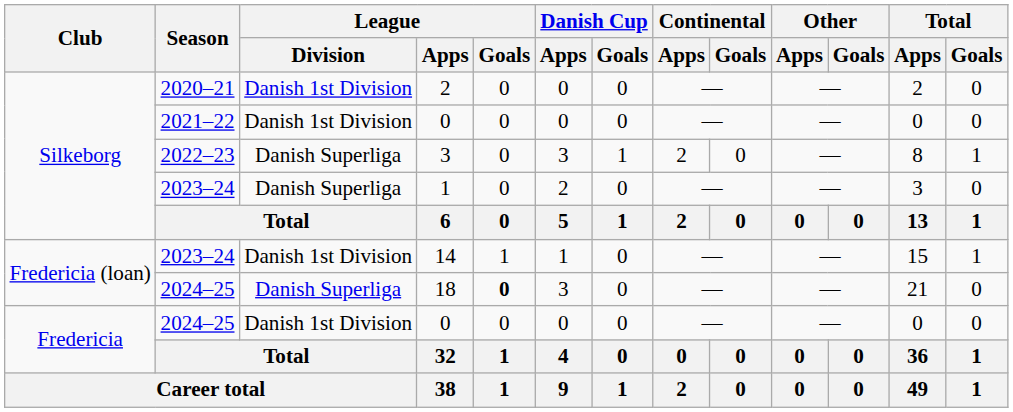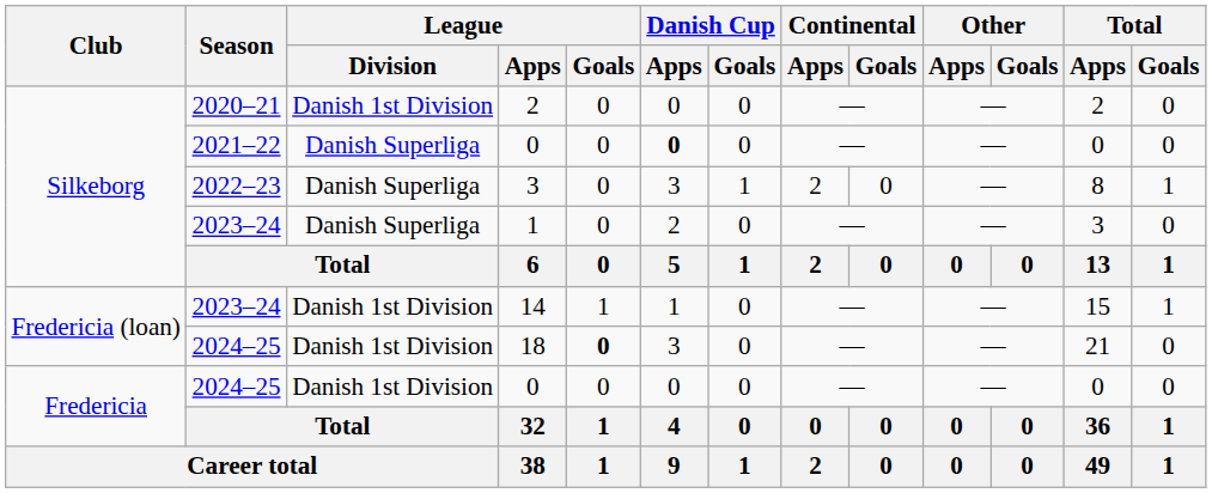2021–22 / 0 | League / Division: Danish 1st Division -> Danish Superliga
2021–22 / 0 | Danish Cup / Apps: normal -> bold
18 | League / Division: Danish Superliga -> Danish 1st Division
